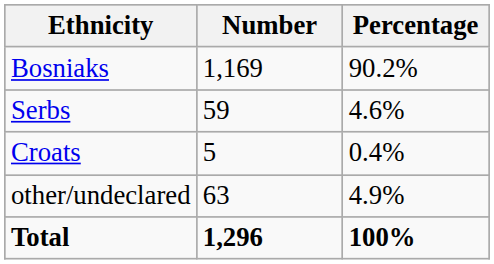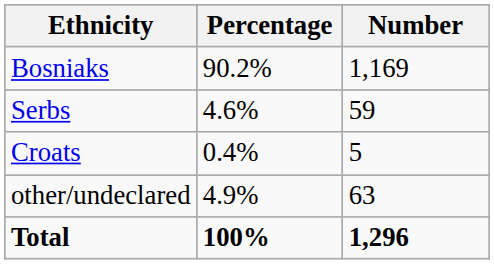columns swapped: Number <-> Percentage
